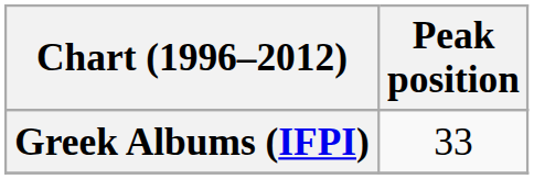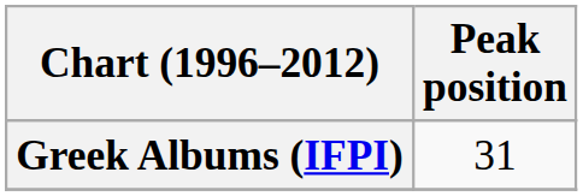Greek Albums (IFPI) | Peak position: 33 -> 31
